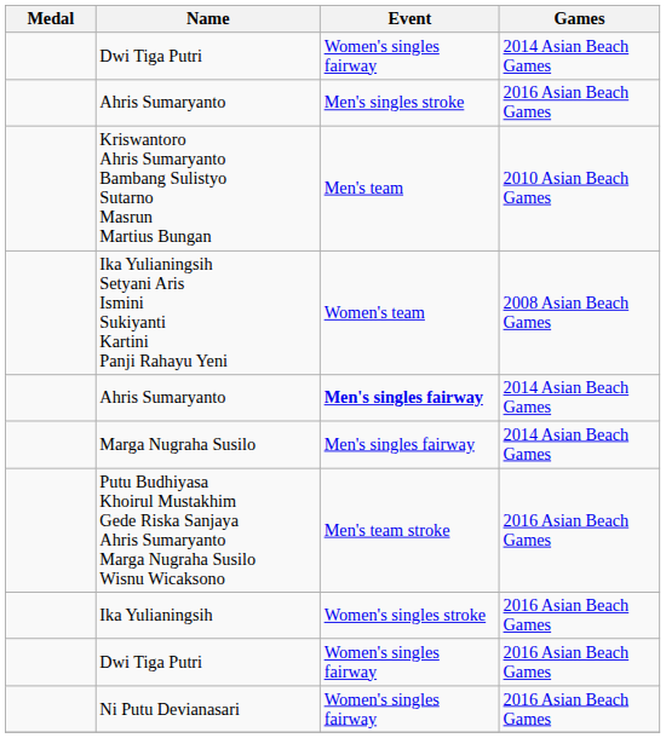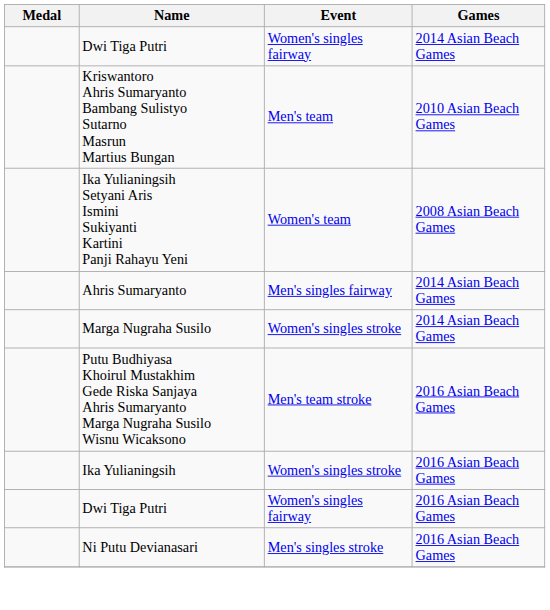- row: Ahris Sumaryanto | Men's singles stroke | 2016 Asian Beach Games
Ahris Sumaryanto / 2014 Asian Beach Games | Event: bold -> normal
Marga Nugraha Susilo | Event: Men's singles fairway -> Women's singles stroke
Ni Putu Devianasari | Event: Women's singles fairway -> Men's singles stroke
